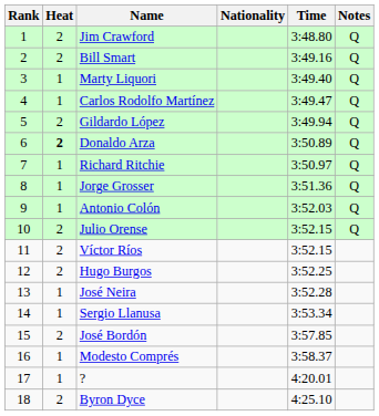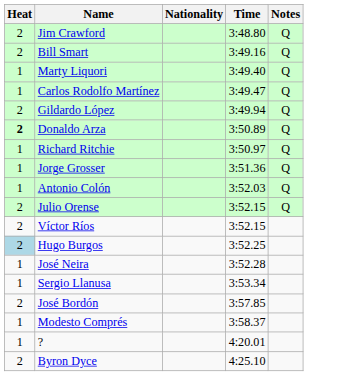- column: Rank | 1 | 2 | 3 | 4 | 5 | 6 | 7 | 8 | 9 | 10 | 11 | 12 | 13 | 14 | 15 | 16 | 17 | 18
Hugo Burgos | Heat: no background -> lightblue background
